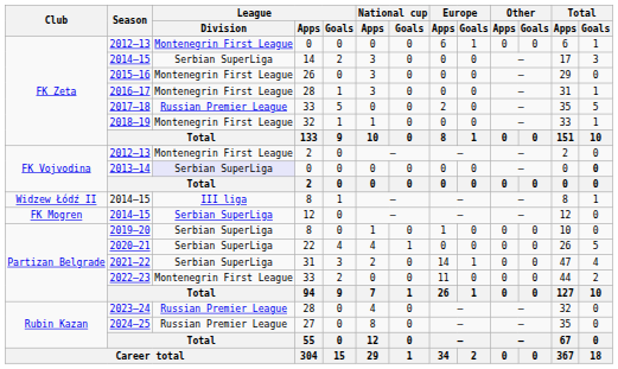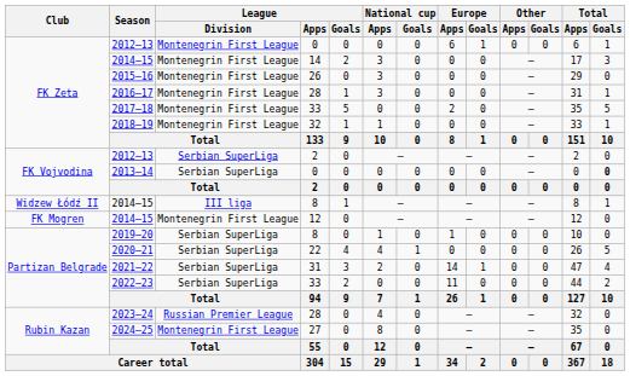2014–15 / 14 | League / Division: Serbian SuperLiga -> Montenegrin First League
2017–18 | League / Division: Russian Premier League -> Montenegrin First League
2012–13 / 2 | League / Division: Montenegrin First League -> Serbian SuperLiga
2013–14 | League / Division: lavender background -> no background
2014–15 / 12 | League / Division: Serbian SuperLiga -> Montenegrin First League
2022–23 | League / Division: Montenegrin First League -> Serbian SuperLiga
2024–25 | League / Division: Russian Premier League -> Montenegrin First League
